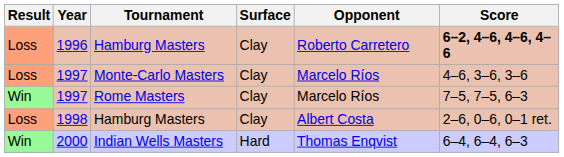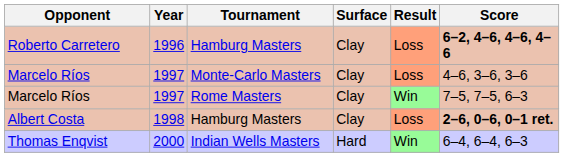columns swapped: Result <-> Opponent
1998 | Score: normal -> bold
